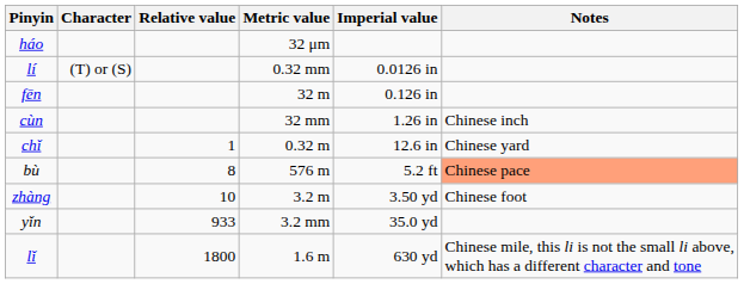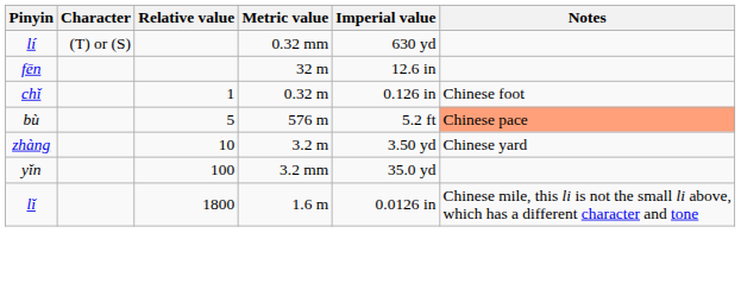- row: háo | 32 μm
lí | Imperial value: 0.0126 in -> 630 yd
fēn | Imperial value: 0.126 in -> 12.6 in
- row: cùn | 32 mm | 1.26 in | Chinese inch
chǐ | Imperial value: 12.6 in -> 0.126 in
chǐ | Notes: Chinese yard -> Chinese foot
bù | Relative value: 8 -> 5
zhàng | Notes: Chinese foot -> Chinese yard
yǐn | Relative value: 933 -> 100
lǐ | Imperial value: 630 yd -> 0.0126 in
